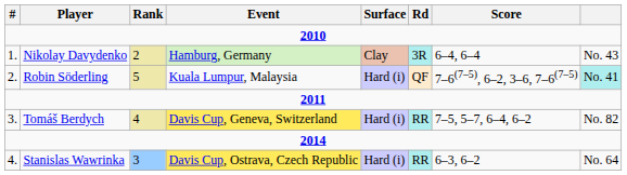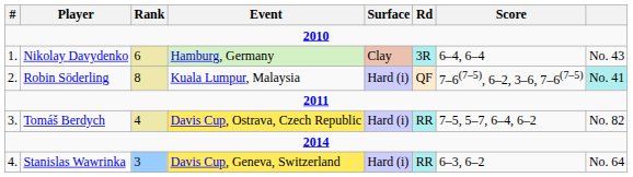Nikolay Davydenko | Rank: 2 -> 6
Robin Söderling | Rank: 5 -> 8
Tomáš Berdych | Event: Davis Cup, Geneva, Switzerland -> Davis Cup, Ostrava, Czech Republic
Stanislas Wawrinka | Event: Davis Cup, Ostrava, Czech Republic -> Davis Cup, Geneva, Switzerland
